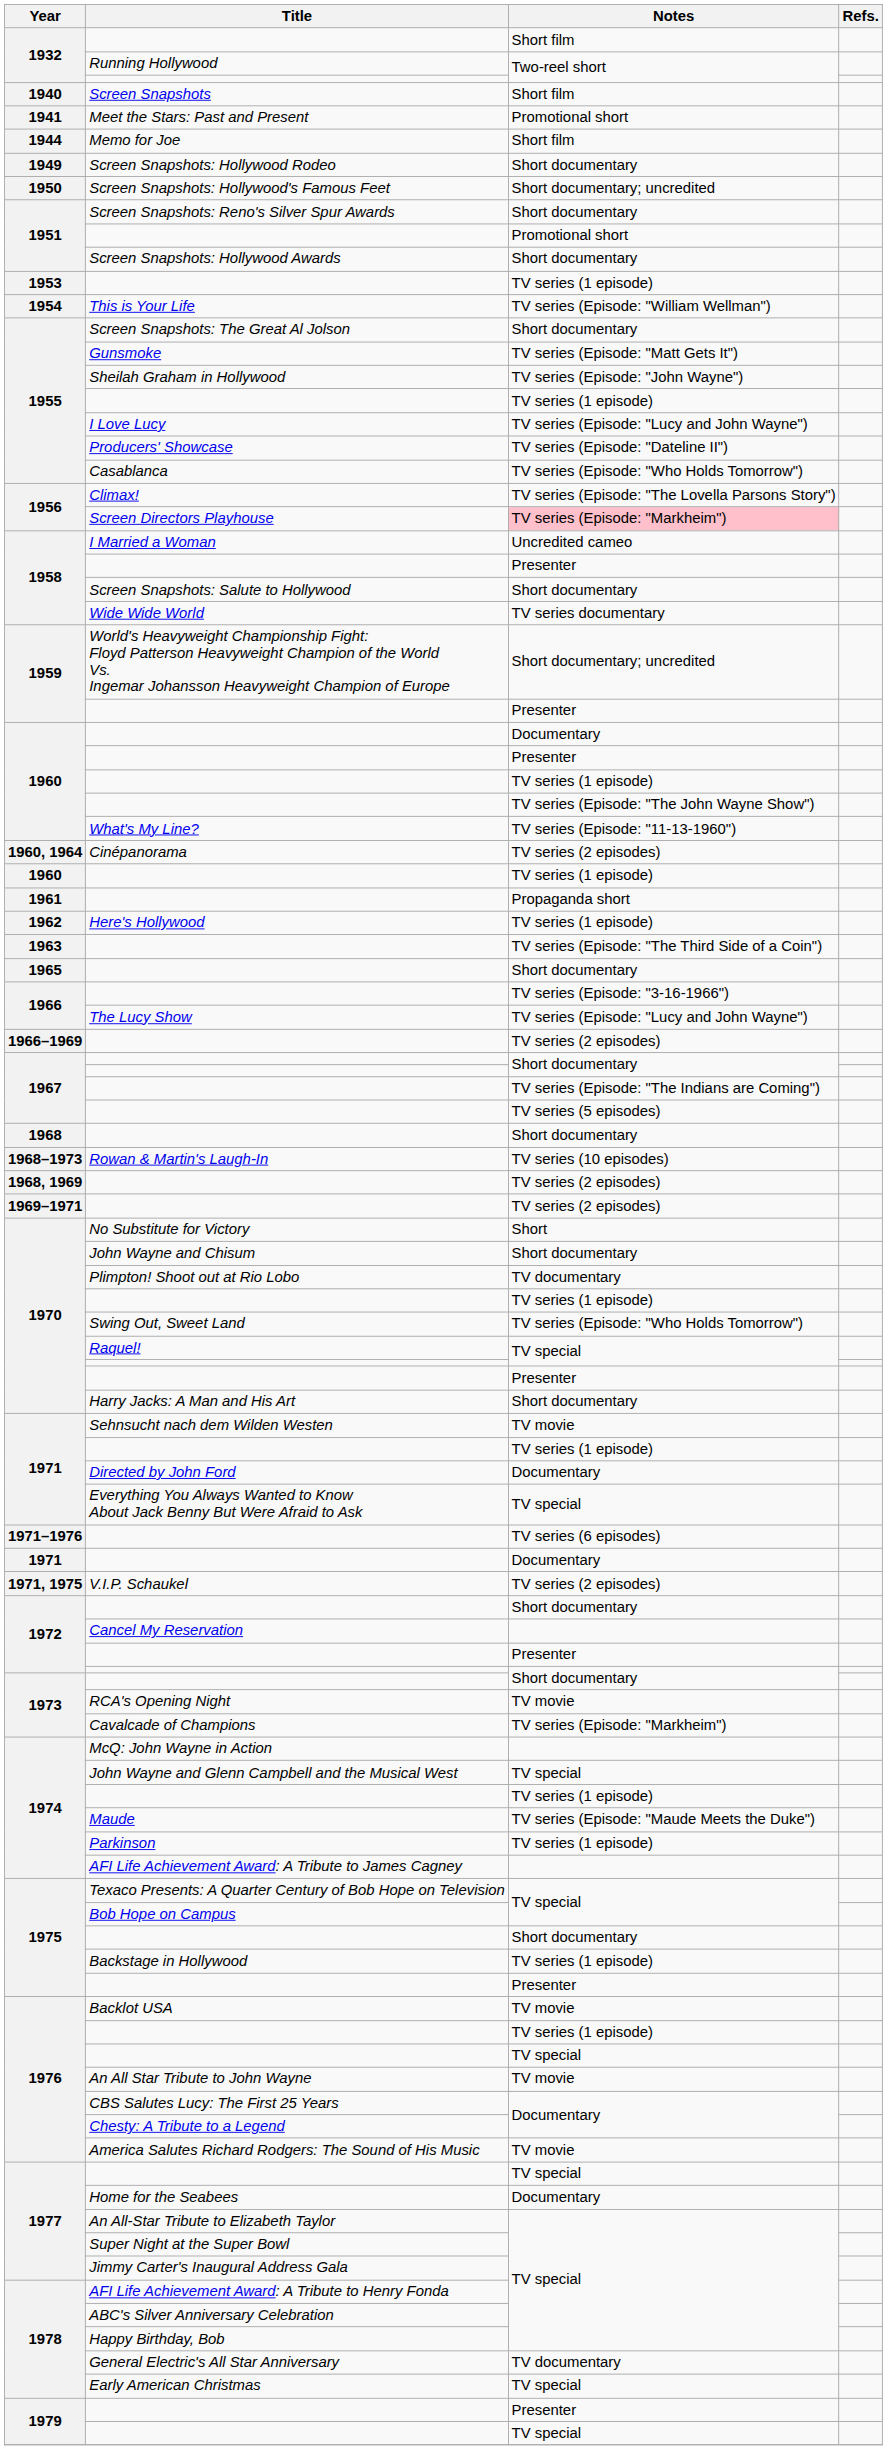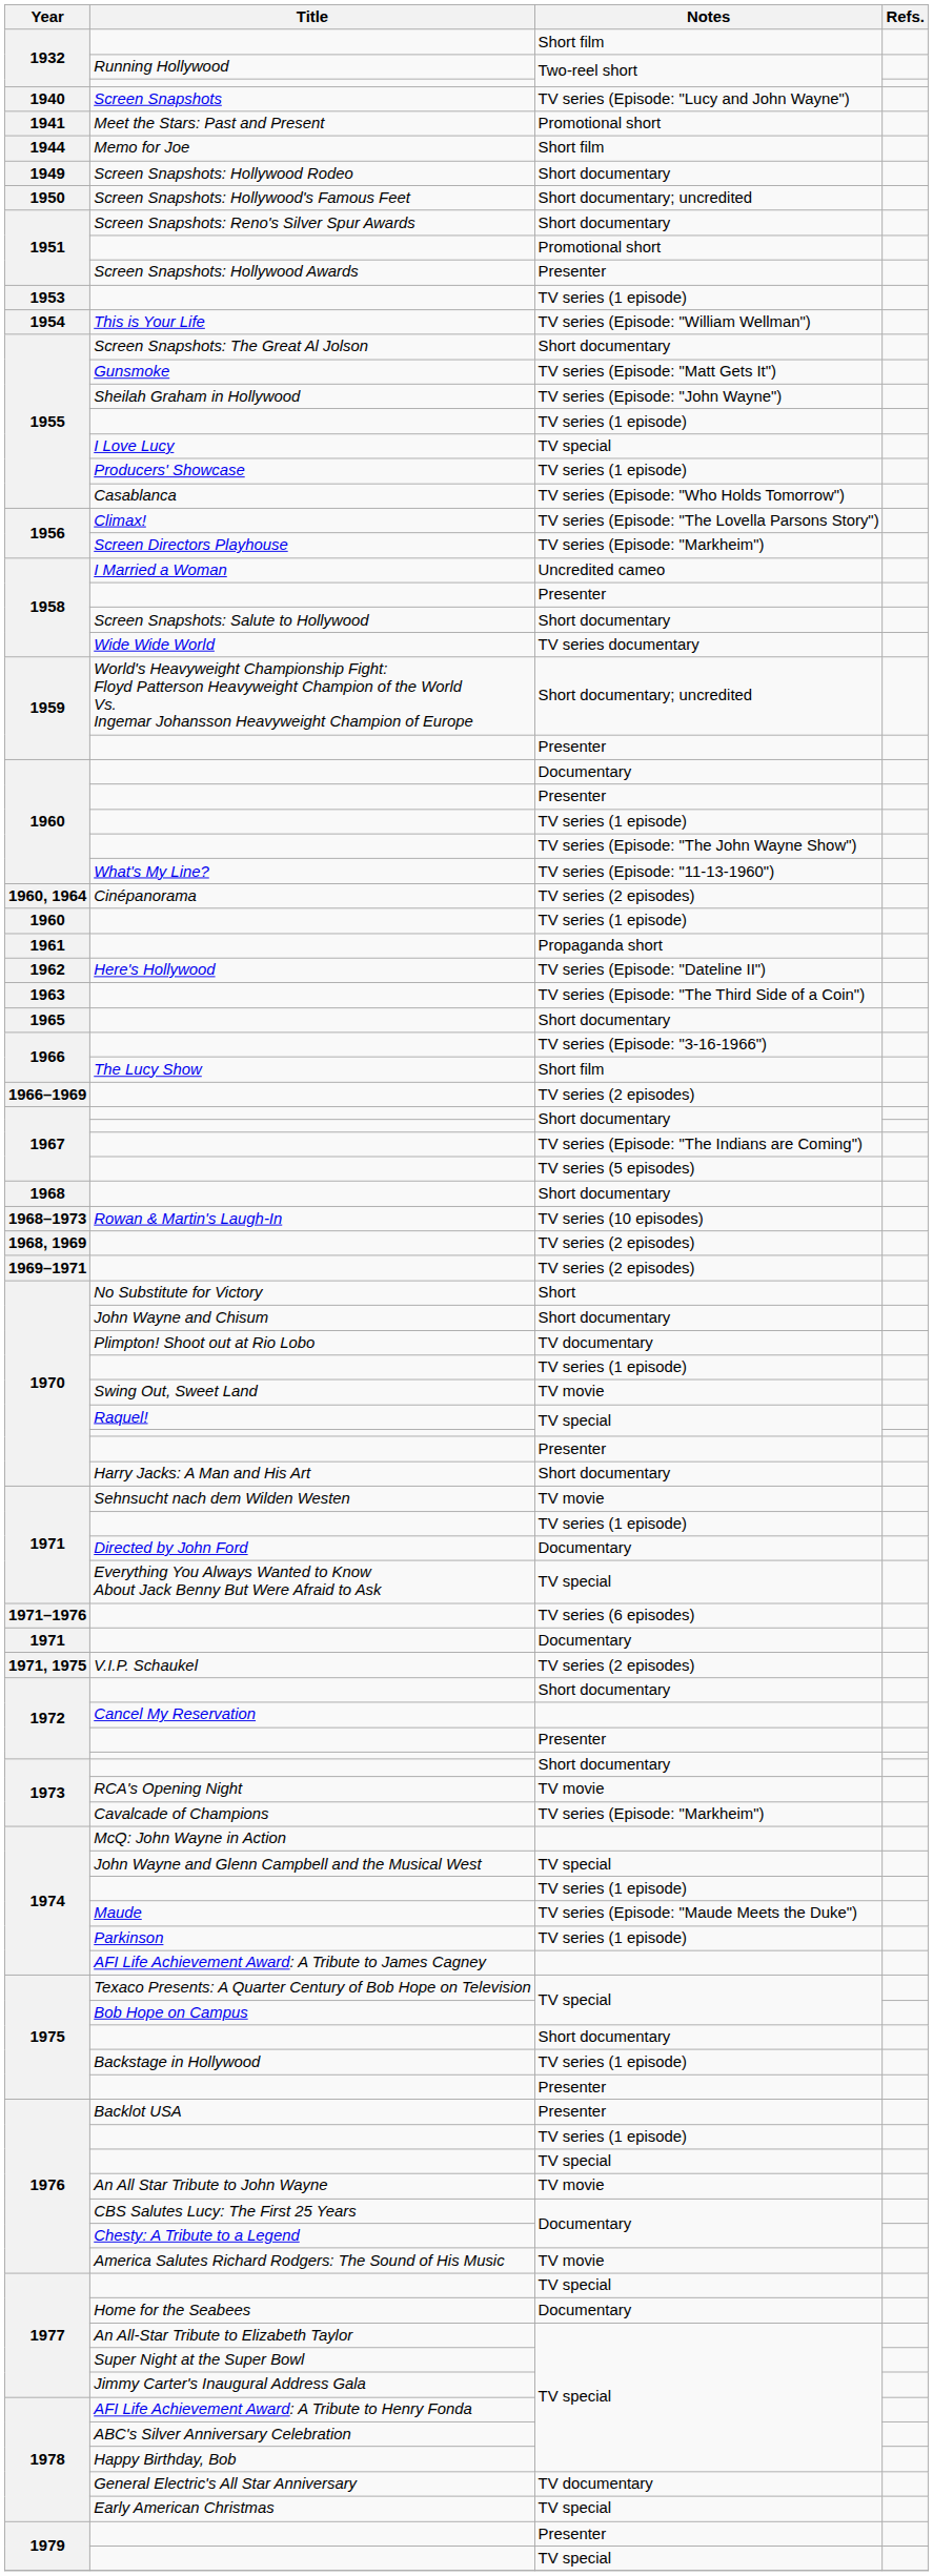Screen Snapshots | Notes: Short film -> TV series (Episode: "Lucy and John Wayne")
Screen Snapshots: Hollywood Awards | Notes: Short documentary -> Presenter
I Love Lucy | Notes: TV series (Episode: "Lucy and John Wayne") -> TV special
Producers' Showcase | Notes: TV series (Episode: "Dateline II") -> TV series (1 episode)
Screen Directors Playhouse | Notes: pink background -> no background
Here's Hollywood | Notes: TV series (1 episode) -> TV series (Episode: "Dateline II")
The Lucy Show | Notes: TV series (Episode: "Lucy and John Wayne") -> Short film
Swing Out, Sweet Land | Notes: TV series (Episode: "Who Holds Tomorrow") -> TV movie
Backlot USA | Notes: TV movie -> Presenter
